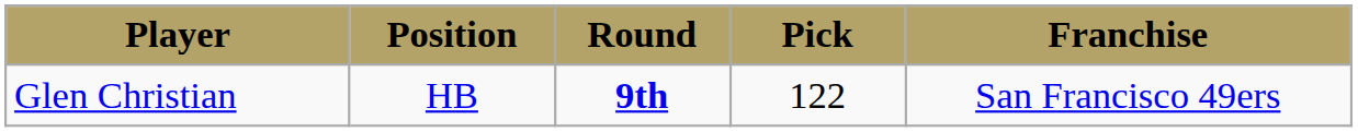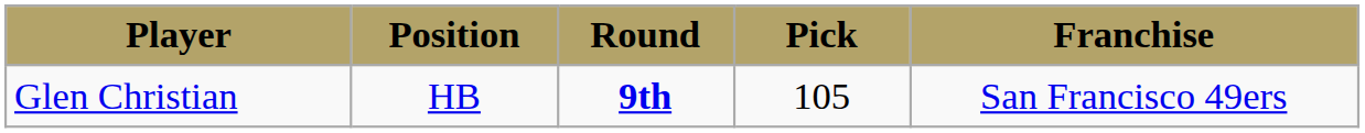Glen Christian | Pick: 122 -> 105
